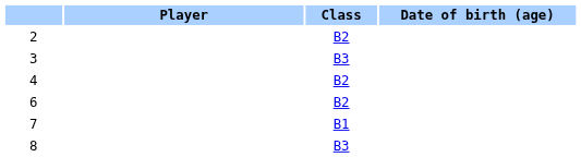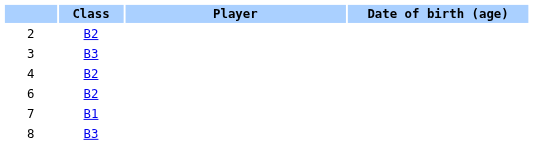columns swapped: Player <-> Class
